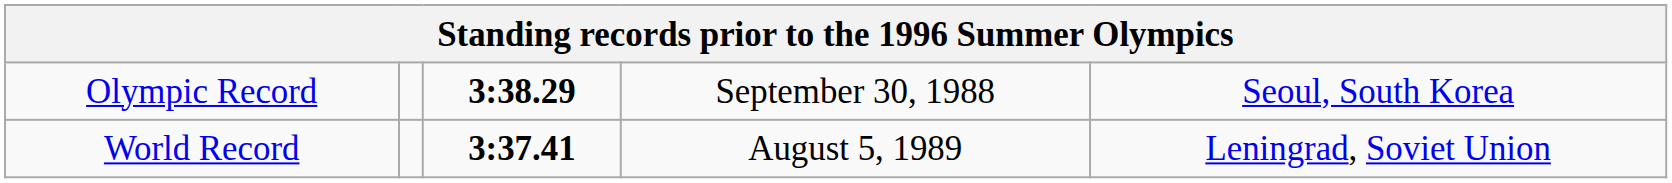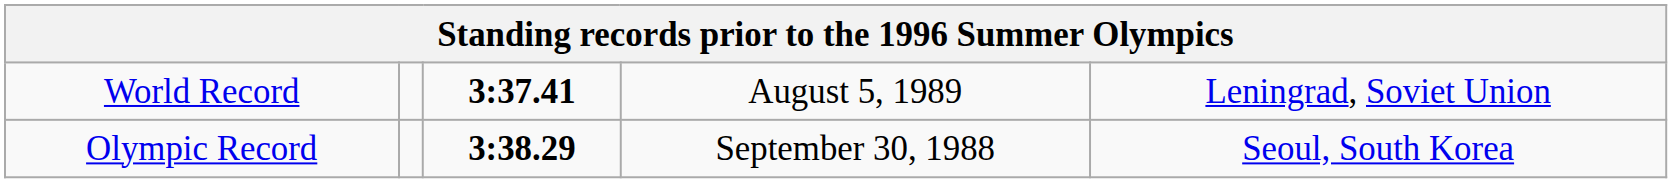rows swapped: World Record <-> Olympic Record
